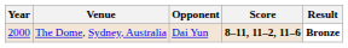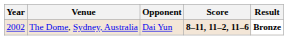The Dome, Sydney, Australia | Year: 2000 -> 2002
